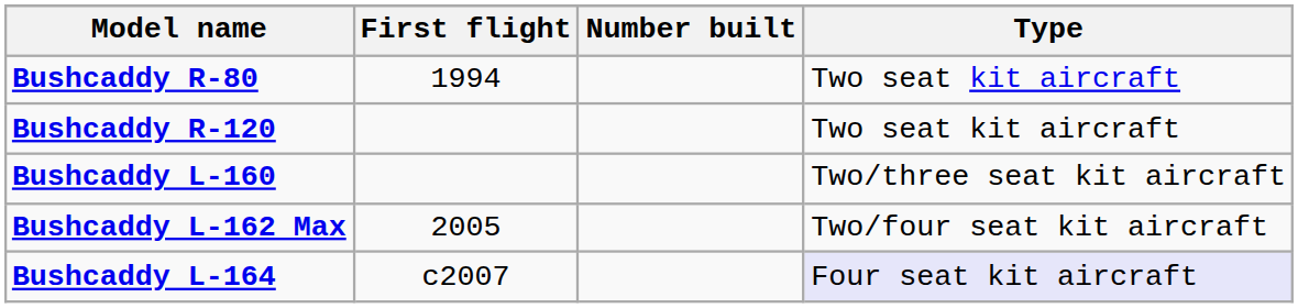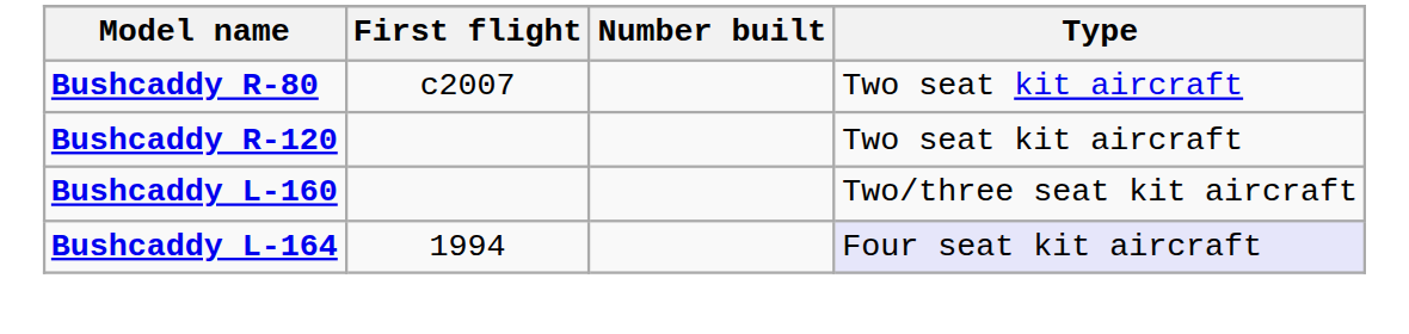Bushcaddy R-80 | First flight: 1994 -> c2007
- row: Bushcaddy L-162 Max | 2005 | Two/four seat kit aircraft
Bushcaddy L-164 | First flight: c2007 -> 1994
